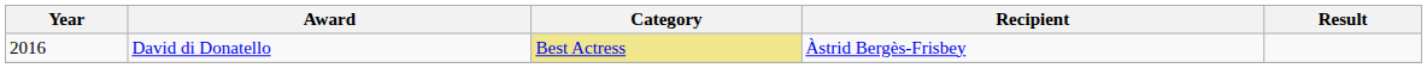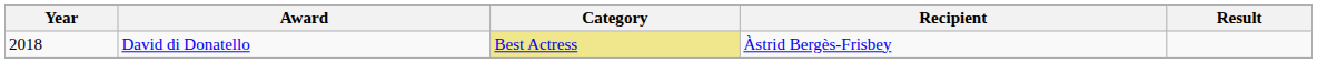David di Donatello | Year: 2016 -> 2018
